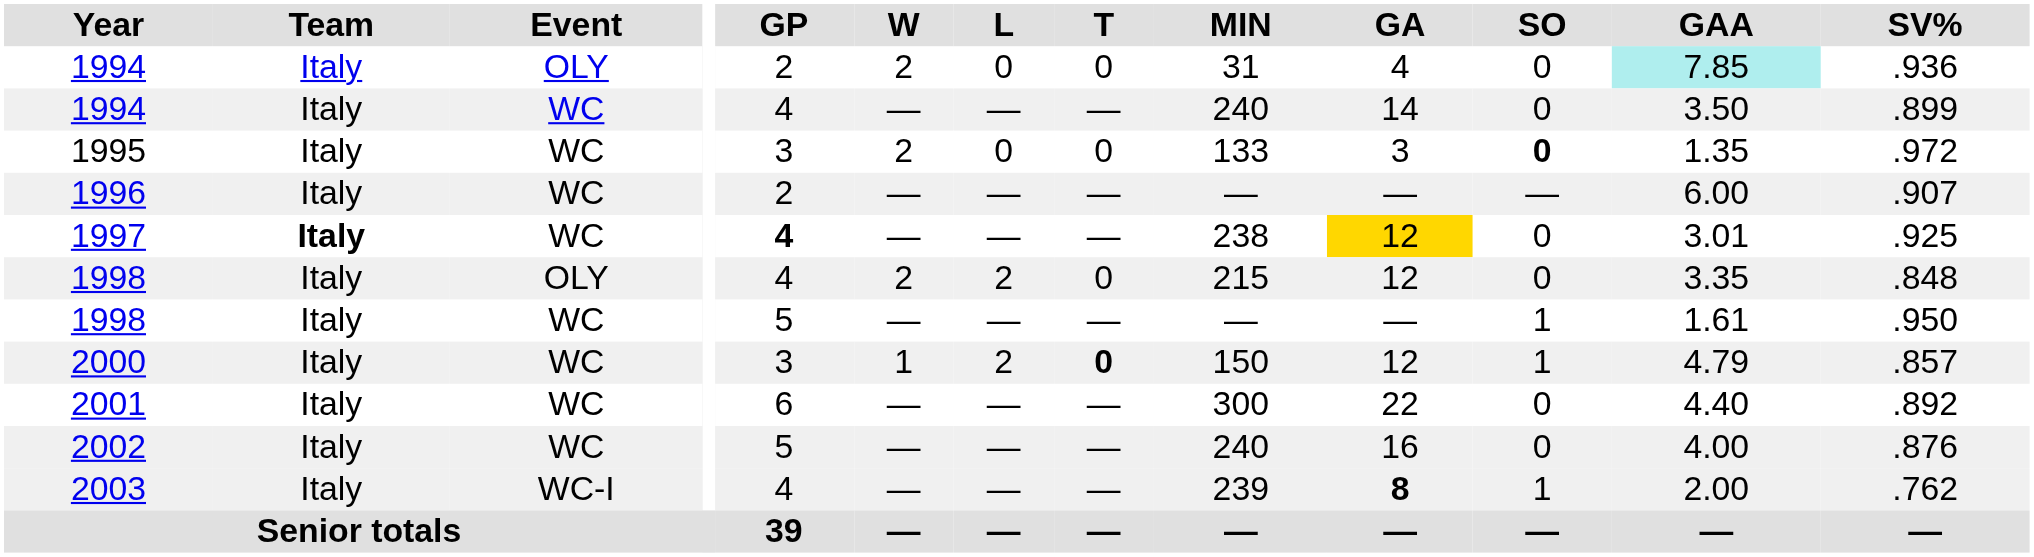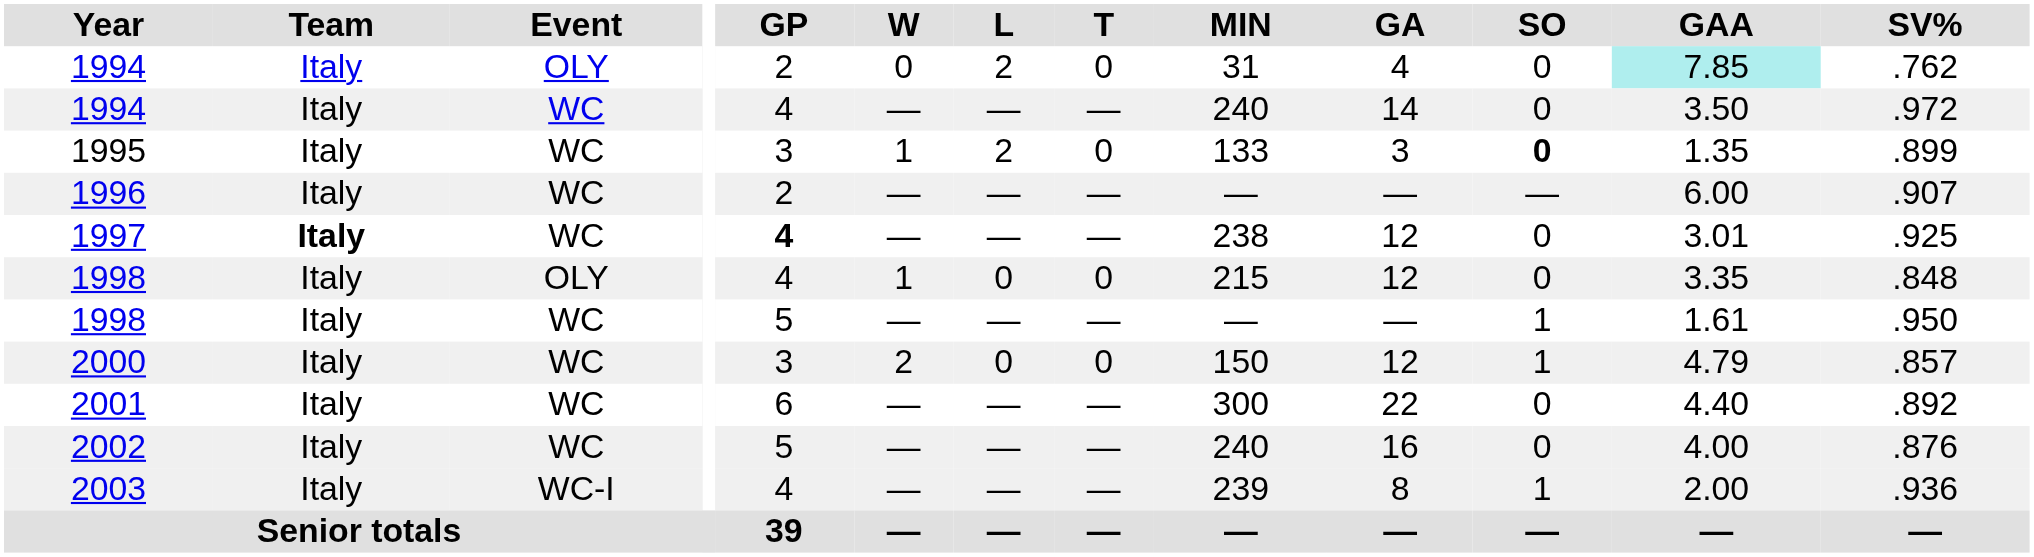1994 / OLY | W: 2 -> 0
1994 / OLY | L: 0 -> 2
1994 / OLY | SV%: .936 -> .762
1994 / WC | SV%: .899 -> .972
1995 | W: 2 -> 1
1995 | L: 0 -> 2
1995 | SV%: .972 -> .899
1997 | GA: gold background -> no background
1998 / OLY | W: 2 -> 1
1998 / OLY | L: 2 -> 0
2000 | W: 1 -> 2
2000 | L: 2 -> 0
2000 | T: bold -> normal
2003 | GA: bold -> normal
2003 | SV%: .762 -> .936
